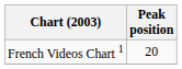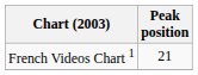French Videos Chart 1 | Peak position: 20 -> 21
